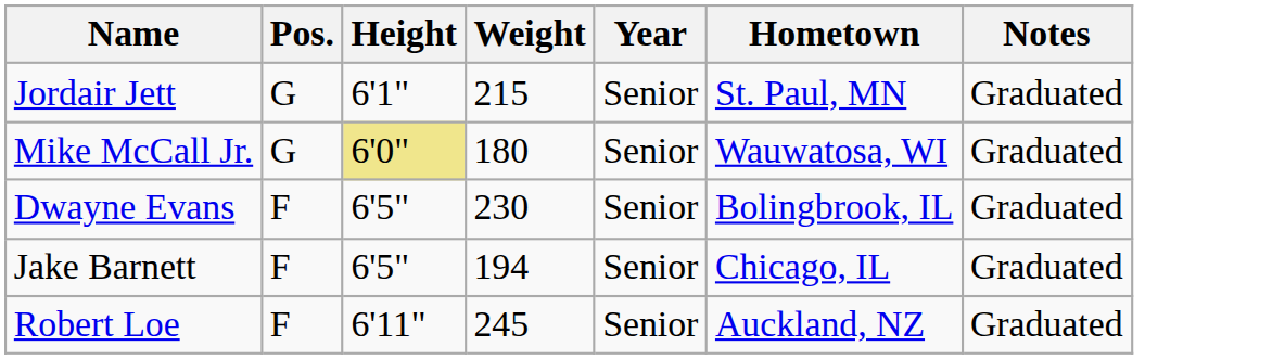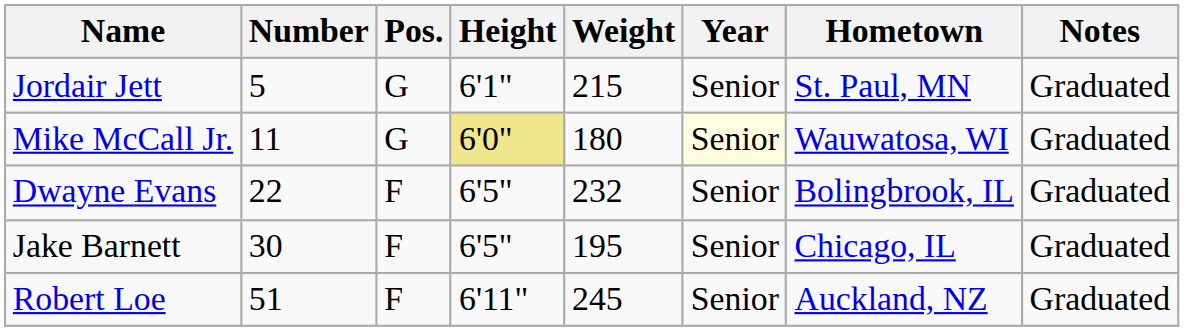+ column: Number | 5 | 11 | 22 | 30 | 51
Mike McCall Jr. | Year: no background -> lightyellow background
Dwayne Evans | Weight: 230 -> 232
Jake Barnett | Weight: 194 -> 195
